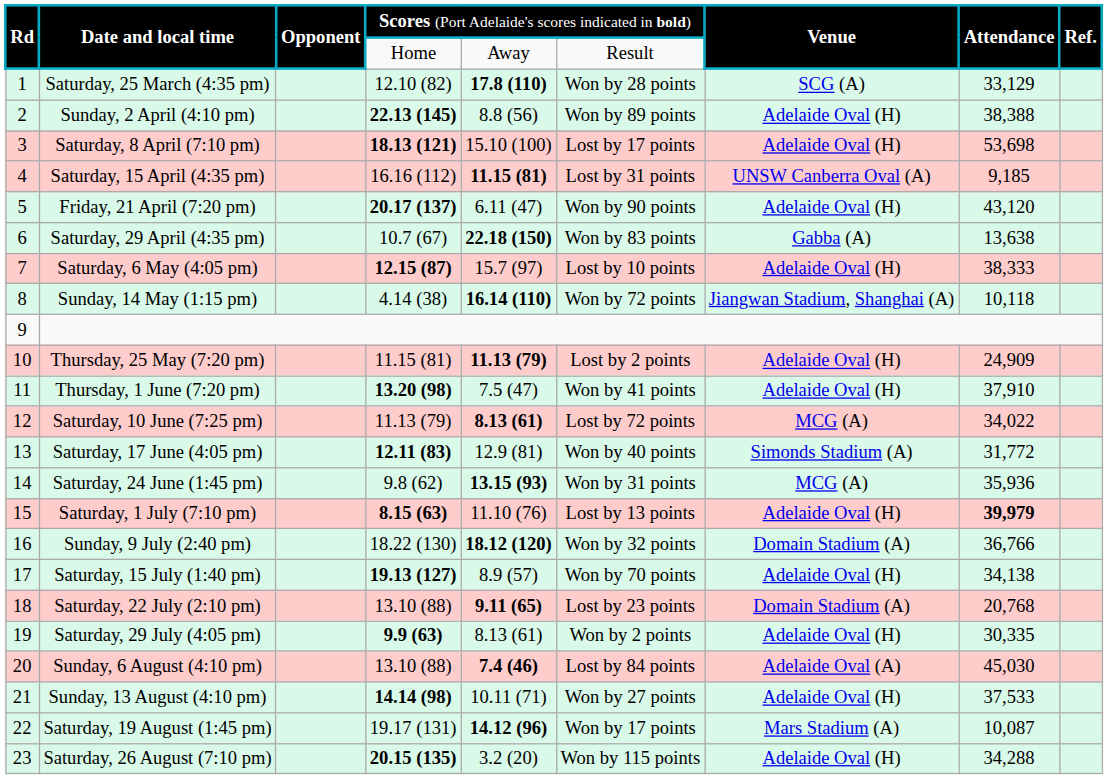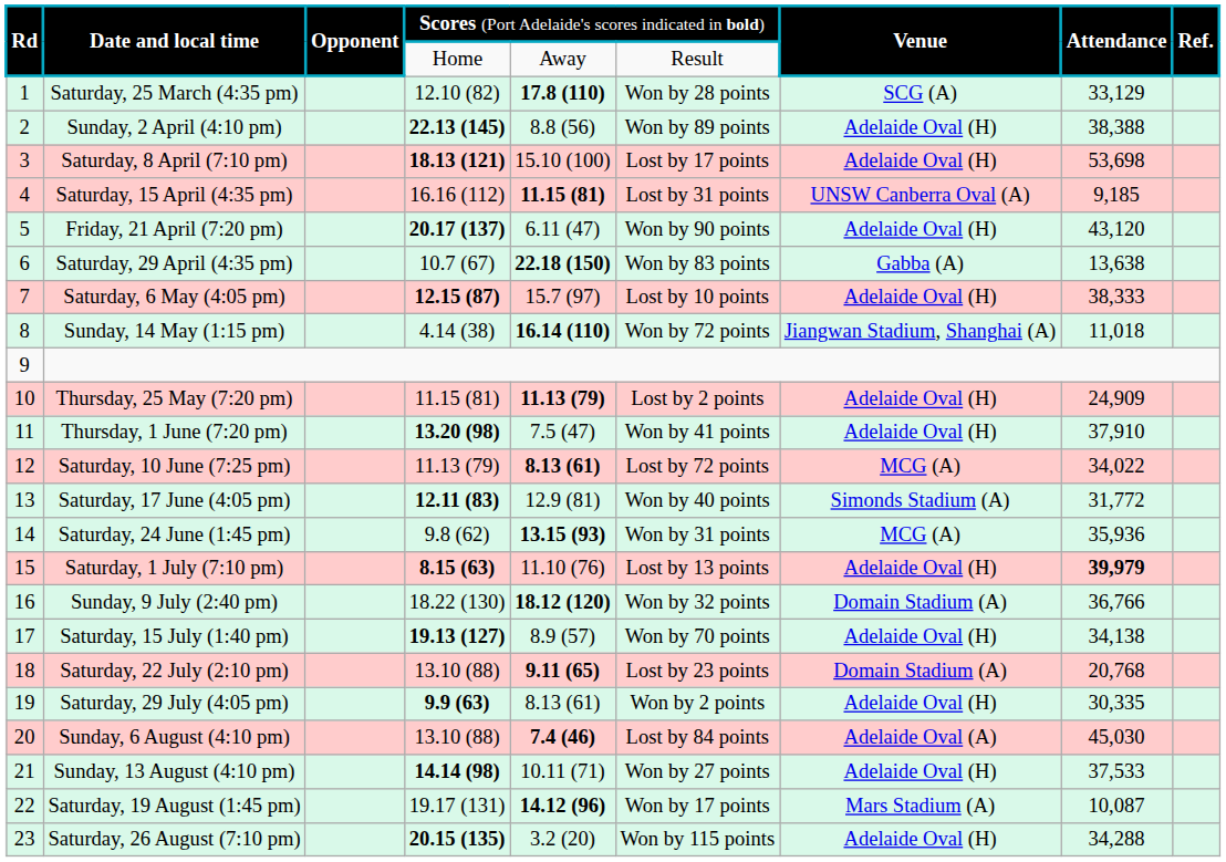Sunday, 14 May (1:15 pm) | column 8: 10,118 -> 11,018
